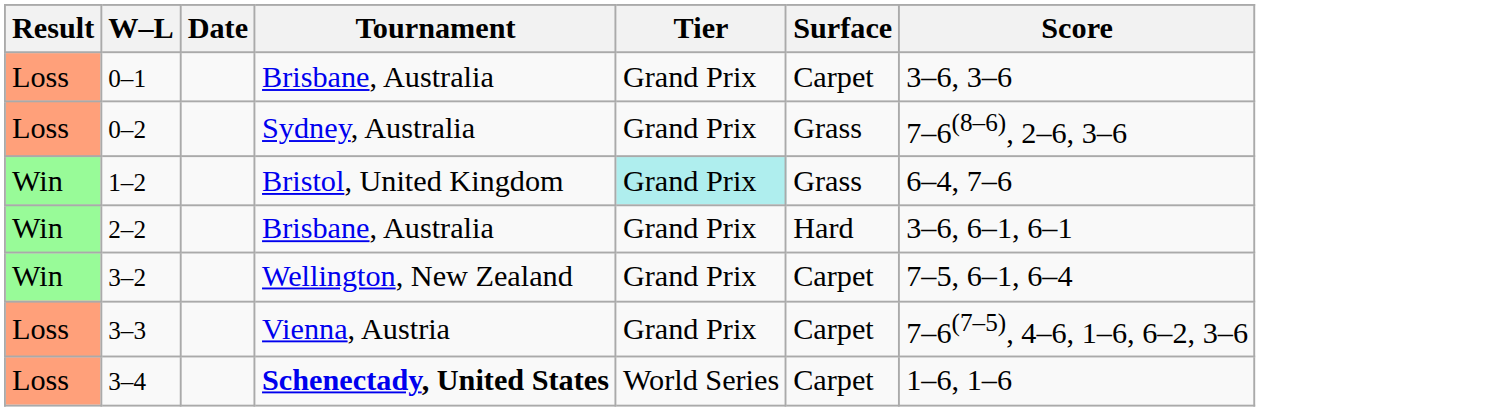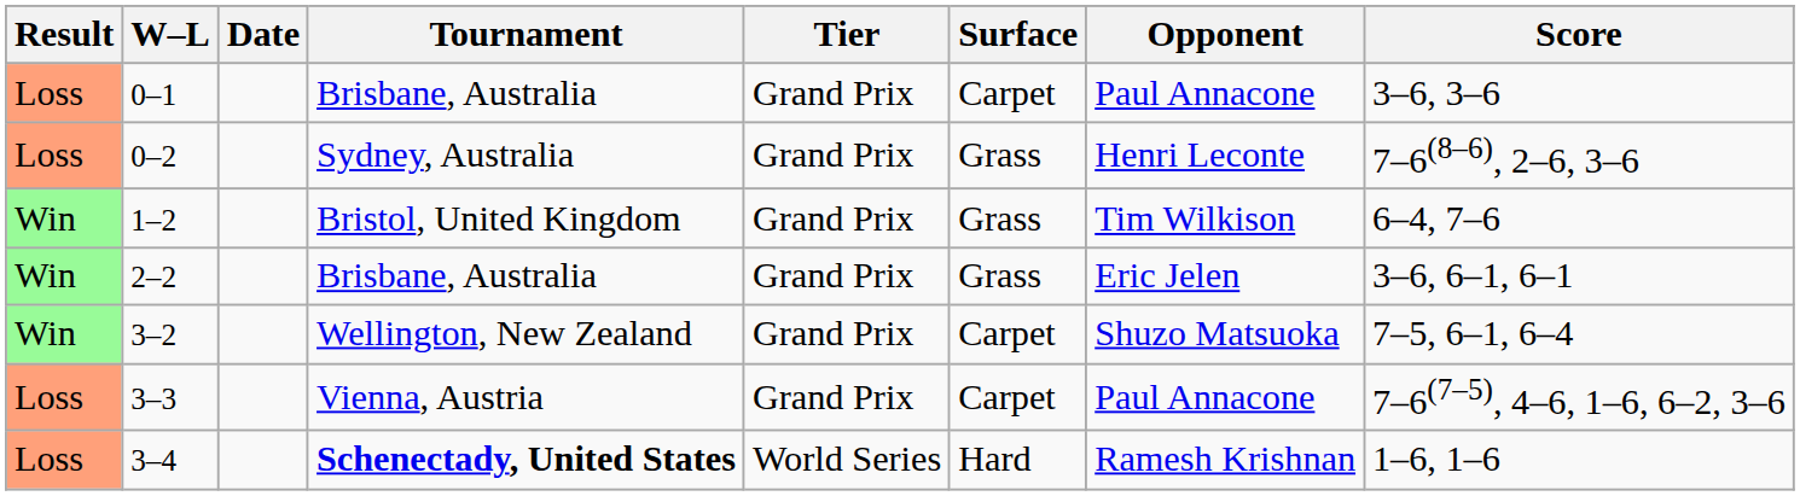+ column: Opponent | Paul Annacone | Henri Leconte | Tim Wilkison | Eric Jelen | Shuzo Matsuoka | Paul Annacone | Ramesh Krishnan
1–2 | Tier: paleturquoise background -> no background
2–2 | Surface: Hard -> Grass
3–4 | Surface: Carpet -> Hard
